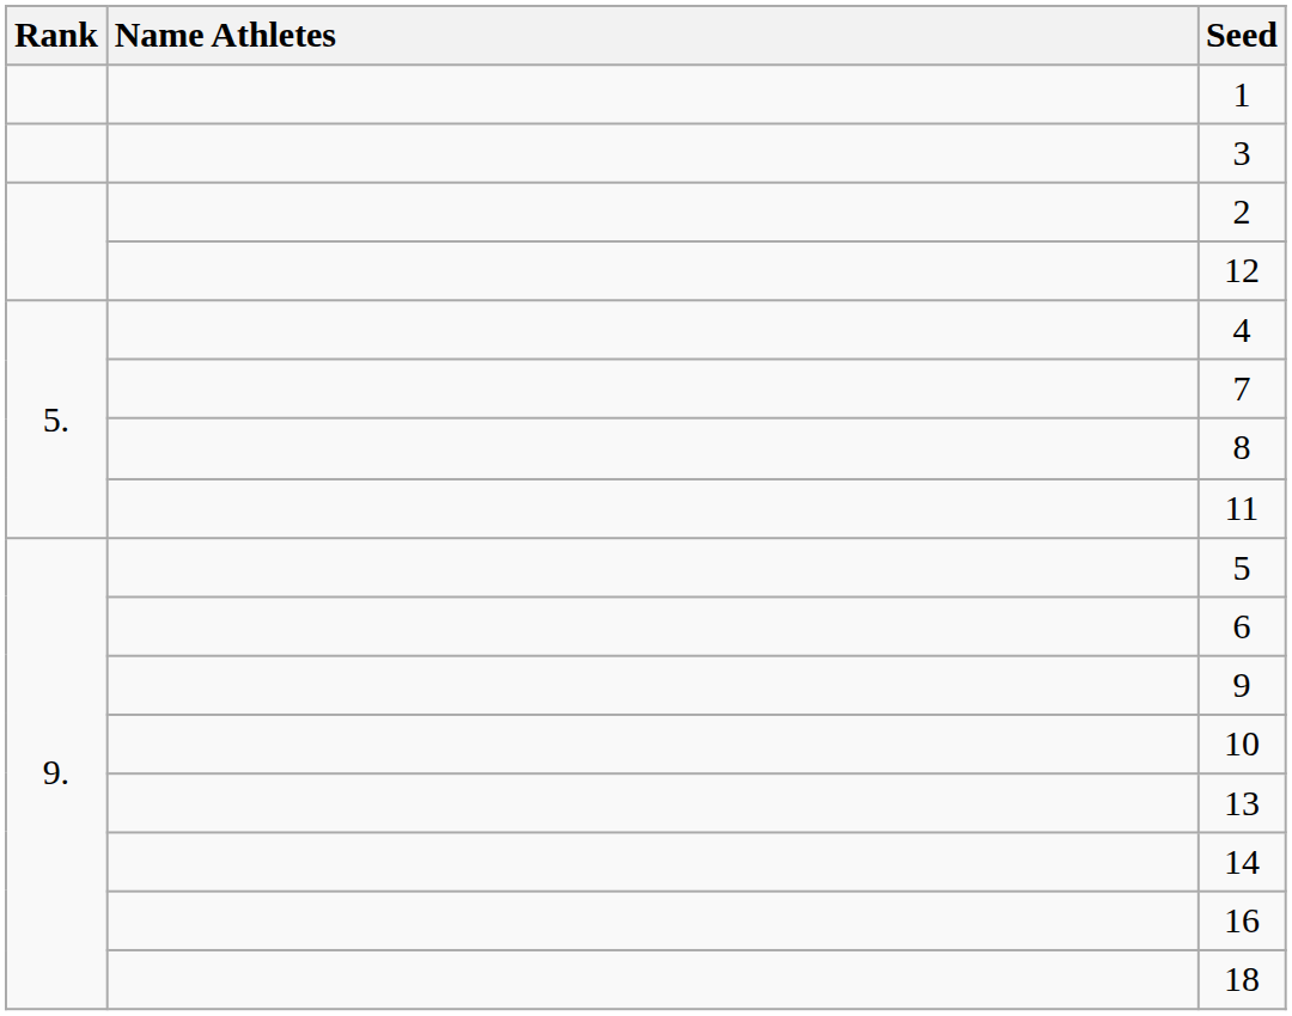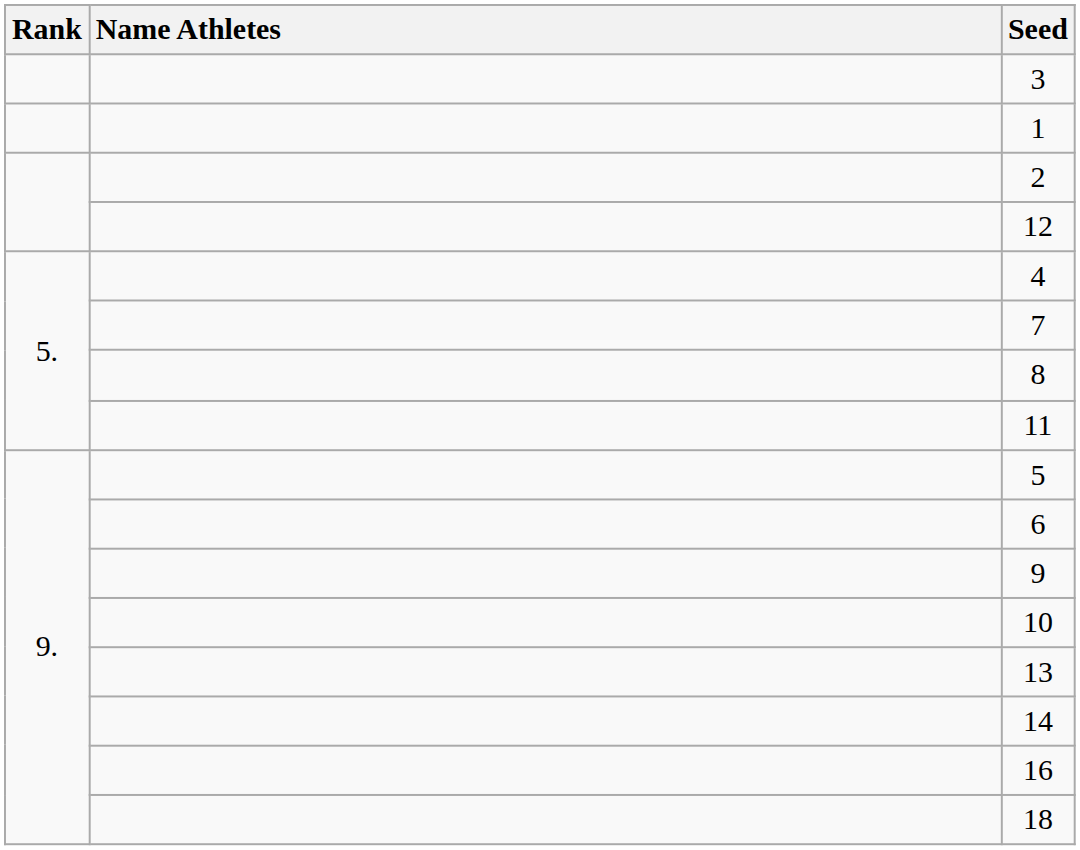rows swapped: 3 <-> 1
